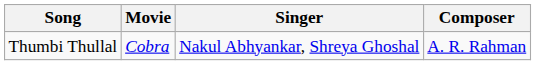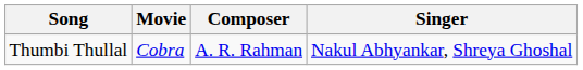columns swapped: Composer <-> Singer
